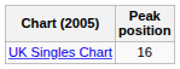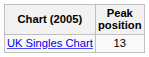UK Singles Chart | Peak position: 16 -> 13
